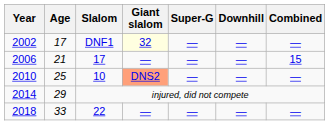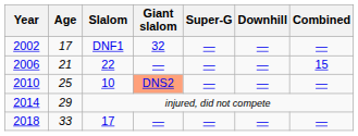2002 | Giant slalom: lightyellow background -> no background
2006 | Slalom: 17 -> 22
2018 | Slalom: 22 -> 17
